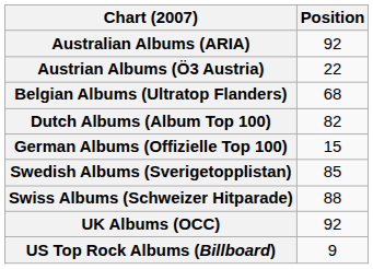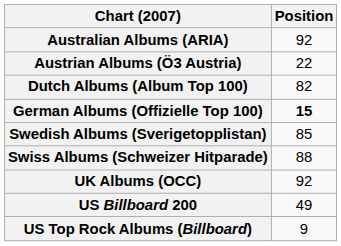- row: Belgian Albums (Ultratop Flanders) | 68
German Albums (Offizielle Top 100) | Position: normal -> bold
+ row: US Billboard 200 | 49
